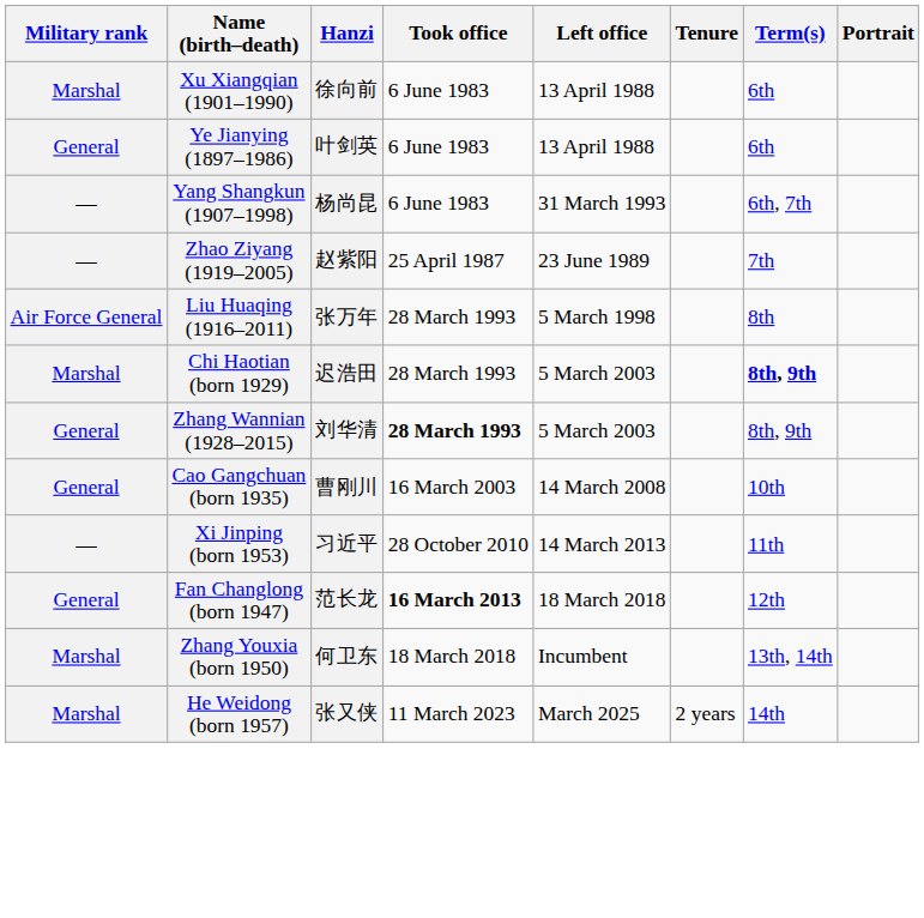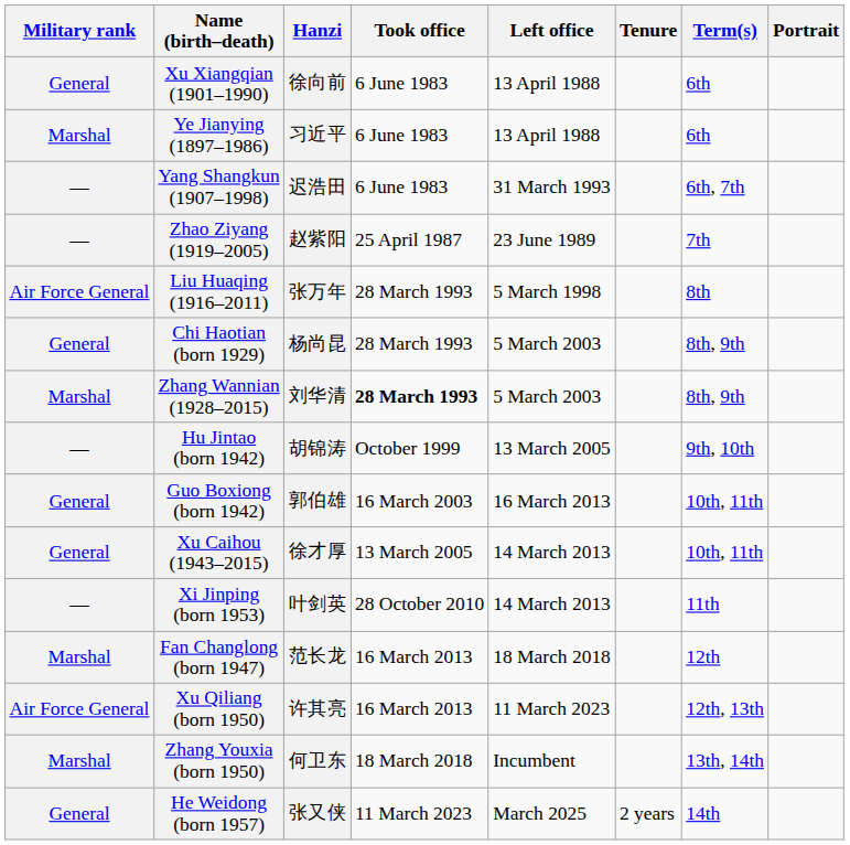Xu Xiangqian (1901–1990) | Military rank: Marshal -> General
Ye Jianying (1897–1986) | Military rank: General -> Marshal
Ye Jianying (1897–1986) | Hanzi: 叶剑英 -> 习近平
Yang Shangkun (1907–1998) | Hanzi: 杨尚昆 -> 迟浩田
Chi Haotian (born 1929) | Military rank: Marshal -> General
Chi Haotian (born 1929) | Hanzi: 迟浩田 -> 杨尚昆
Chi Haotian (born 1929) | Term(s): bold -> normal
Zhang Wannian (1928–2015) | Military rank: General -> Marshal
+ row: — | Hu Jintao (born 1942) | 胡锦涛 | October 1999 | 13 March 2005 | 9th, 10th
+ row: General | Guo Boxiong (born 1942) | 郭伯雄 | 16 March 2003 | 16 March 2013 | 10th, 11th
- row: General | Cao Gangchuan (born 1935) | 曹刚川 | 16 March 2003 | 14 March 2008 | 10th
+ row: General | Xu Caihou (1943–2015) | 徐才厚 | 13 March 2005 | 14 March 2013 | 10th, 11th
Xi Jinping (born 1953) | Hanzi: 习近平 -> 叶剑英
Fan Changlong (born 1947) | Military rank: General -> Marshal
Fan Changlong (born 1947) | Took office: bold -> normal
+ row: Air Force General | Xu Qiliang (born 1950) | 许其亮 | 16 March 2013 | 11 March 2023 | 12th, 13th
He Weidong (born 1957) | Military rank: Marshal -> General
